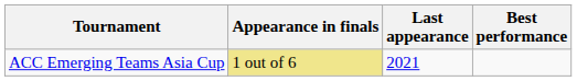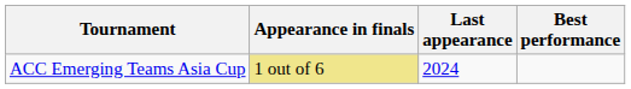ACC Emerging Teams Asia Cup | Last appearance: 2021 -> 2024
